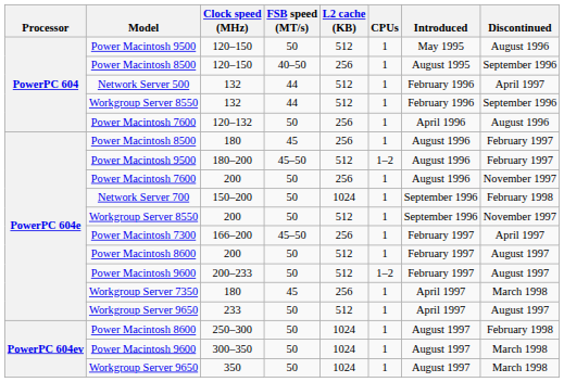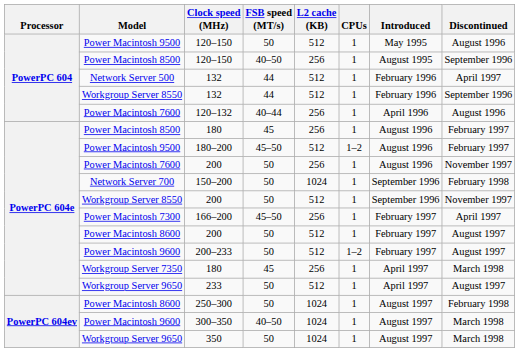120–132 | FSB speed (MT/s): 50 -> 40–44
300–350 | FSB speed (MT/s): 50 -> 40–50
